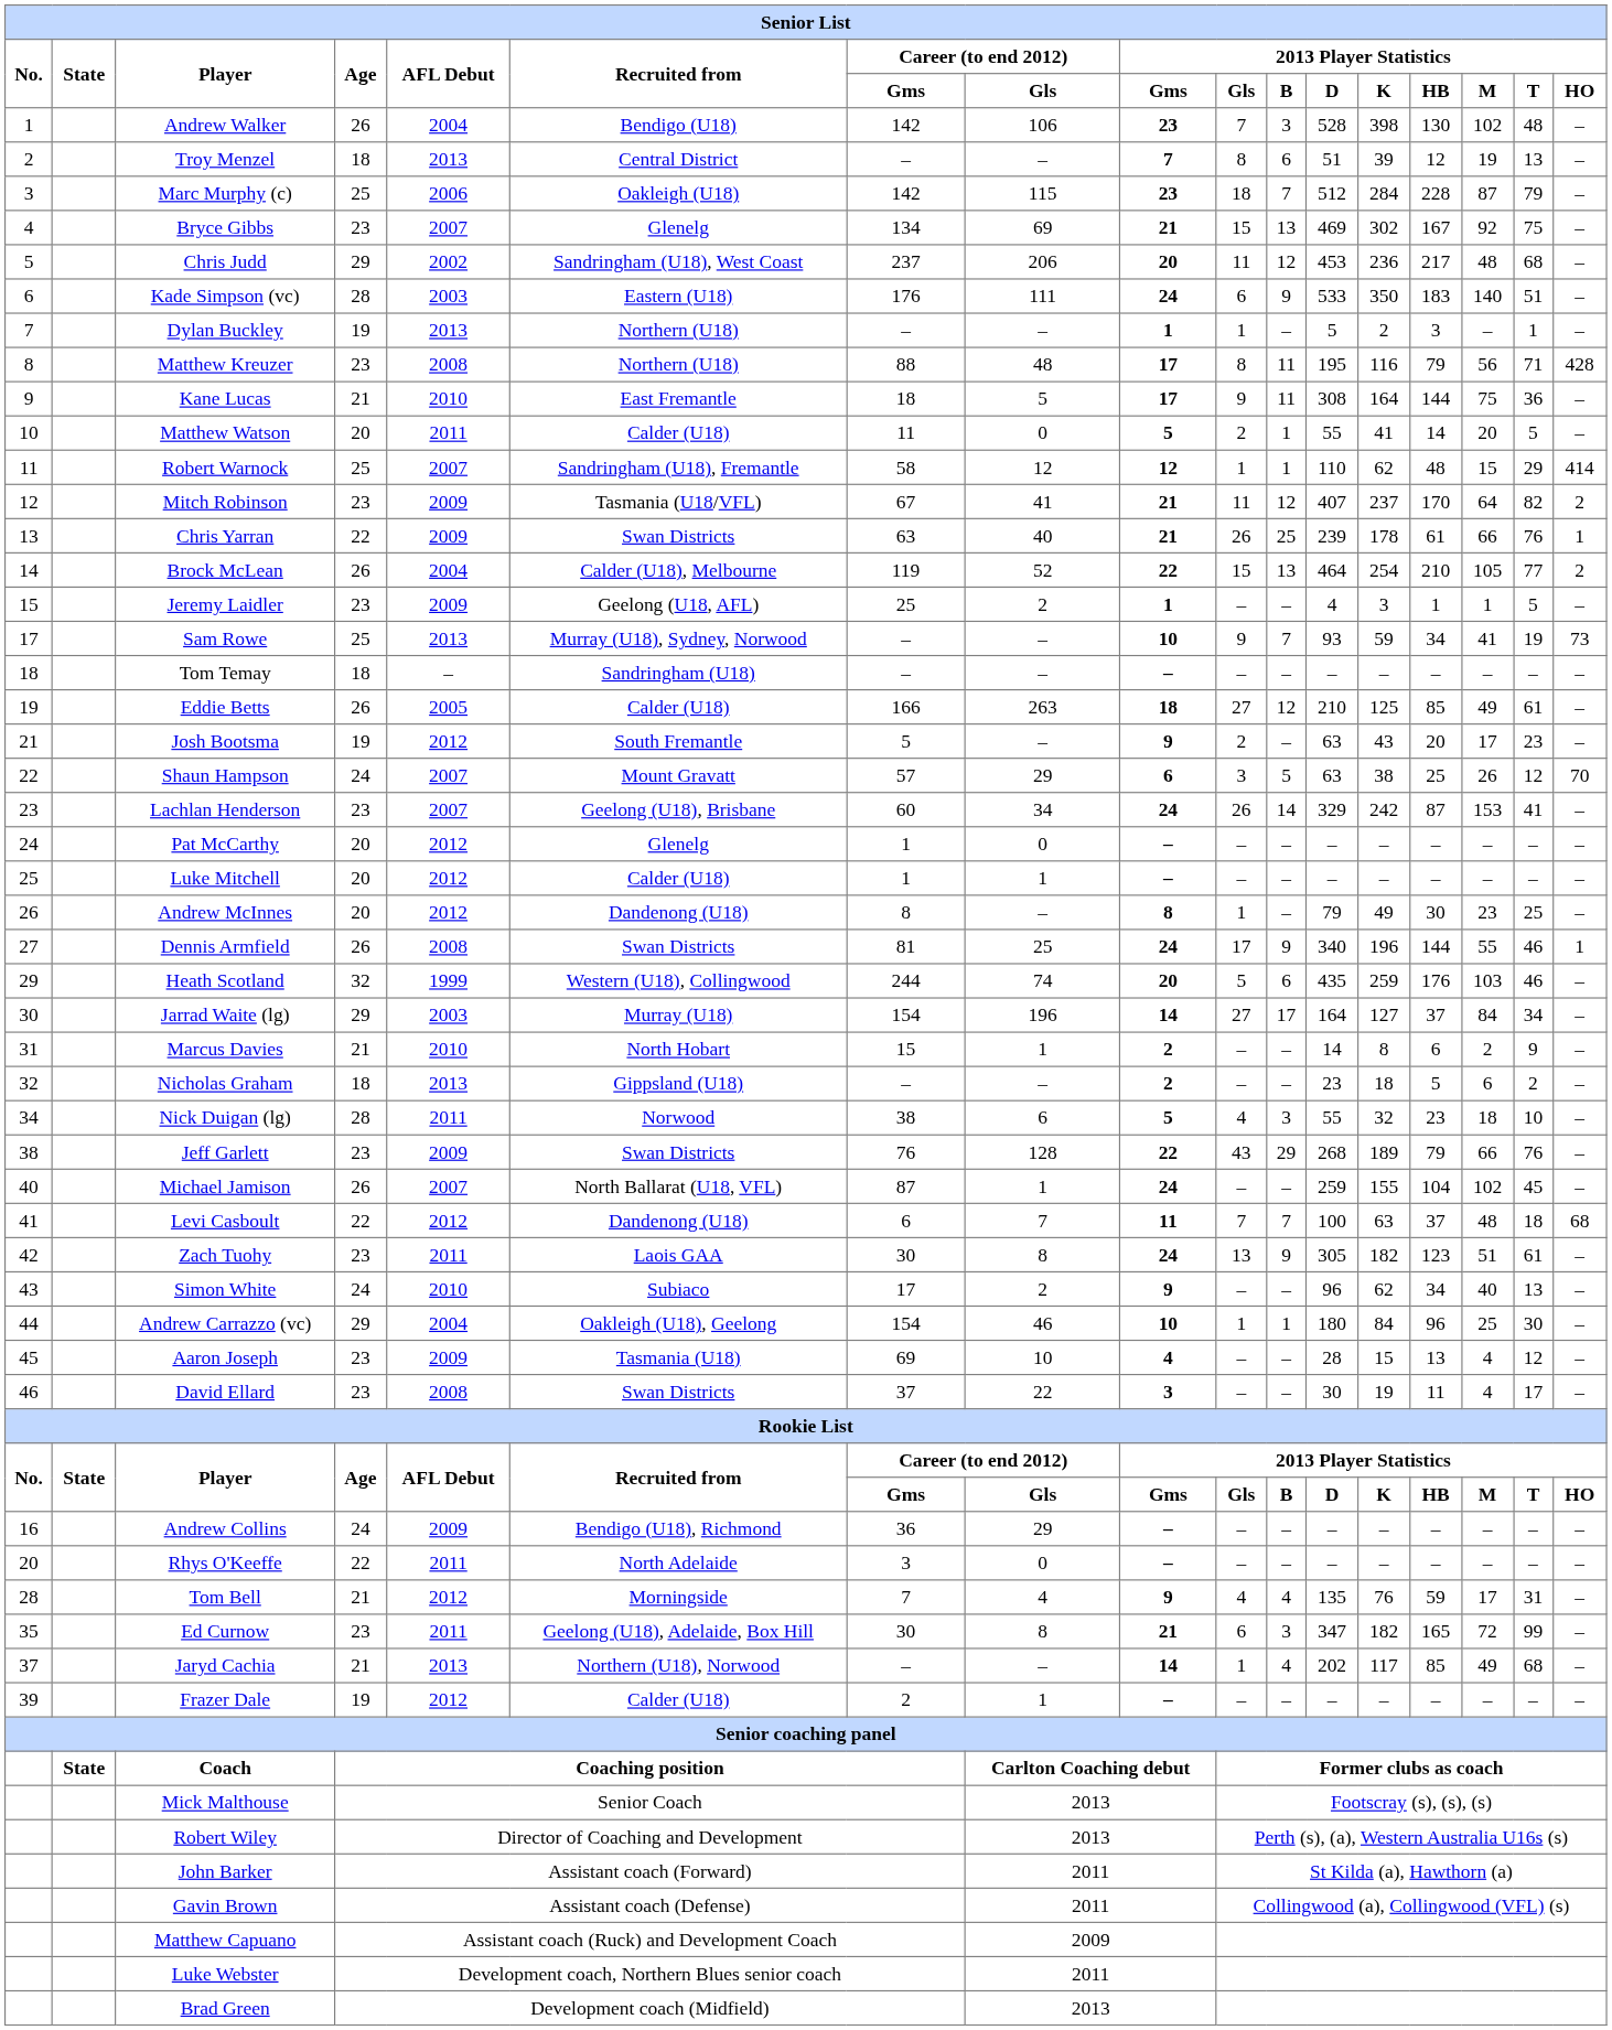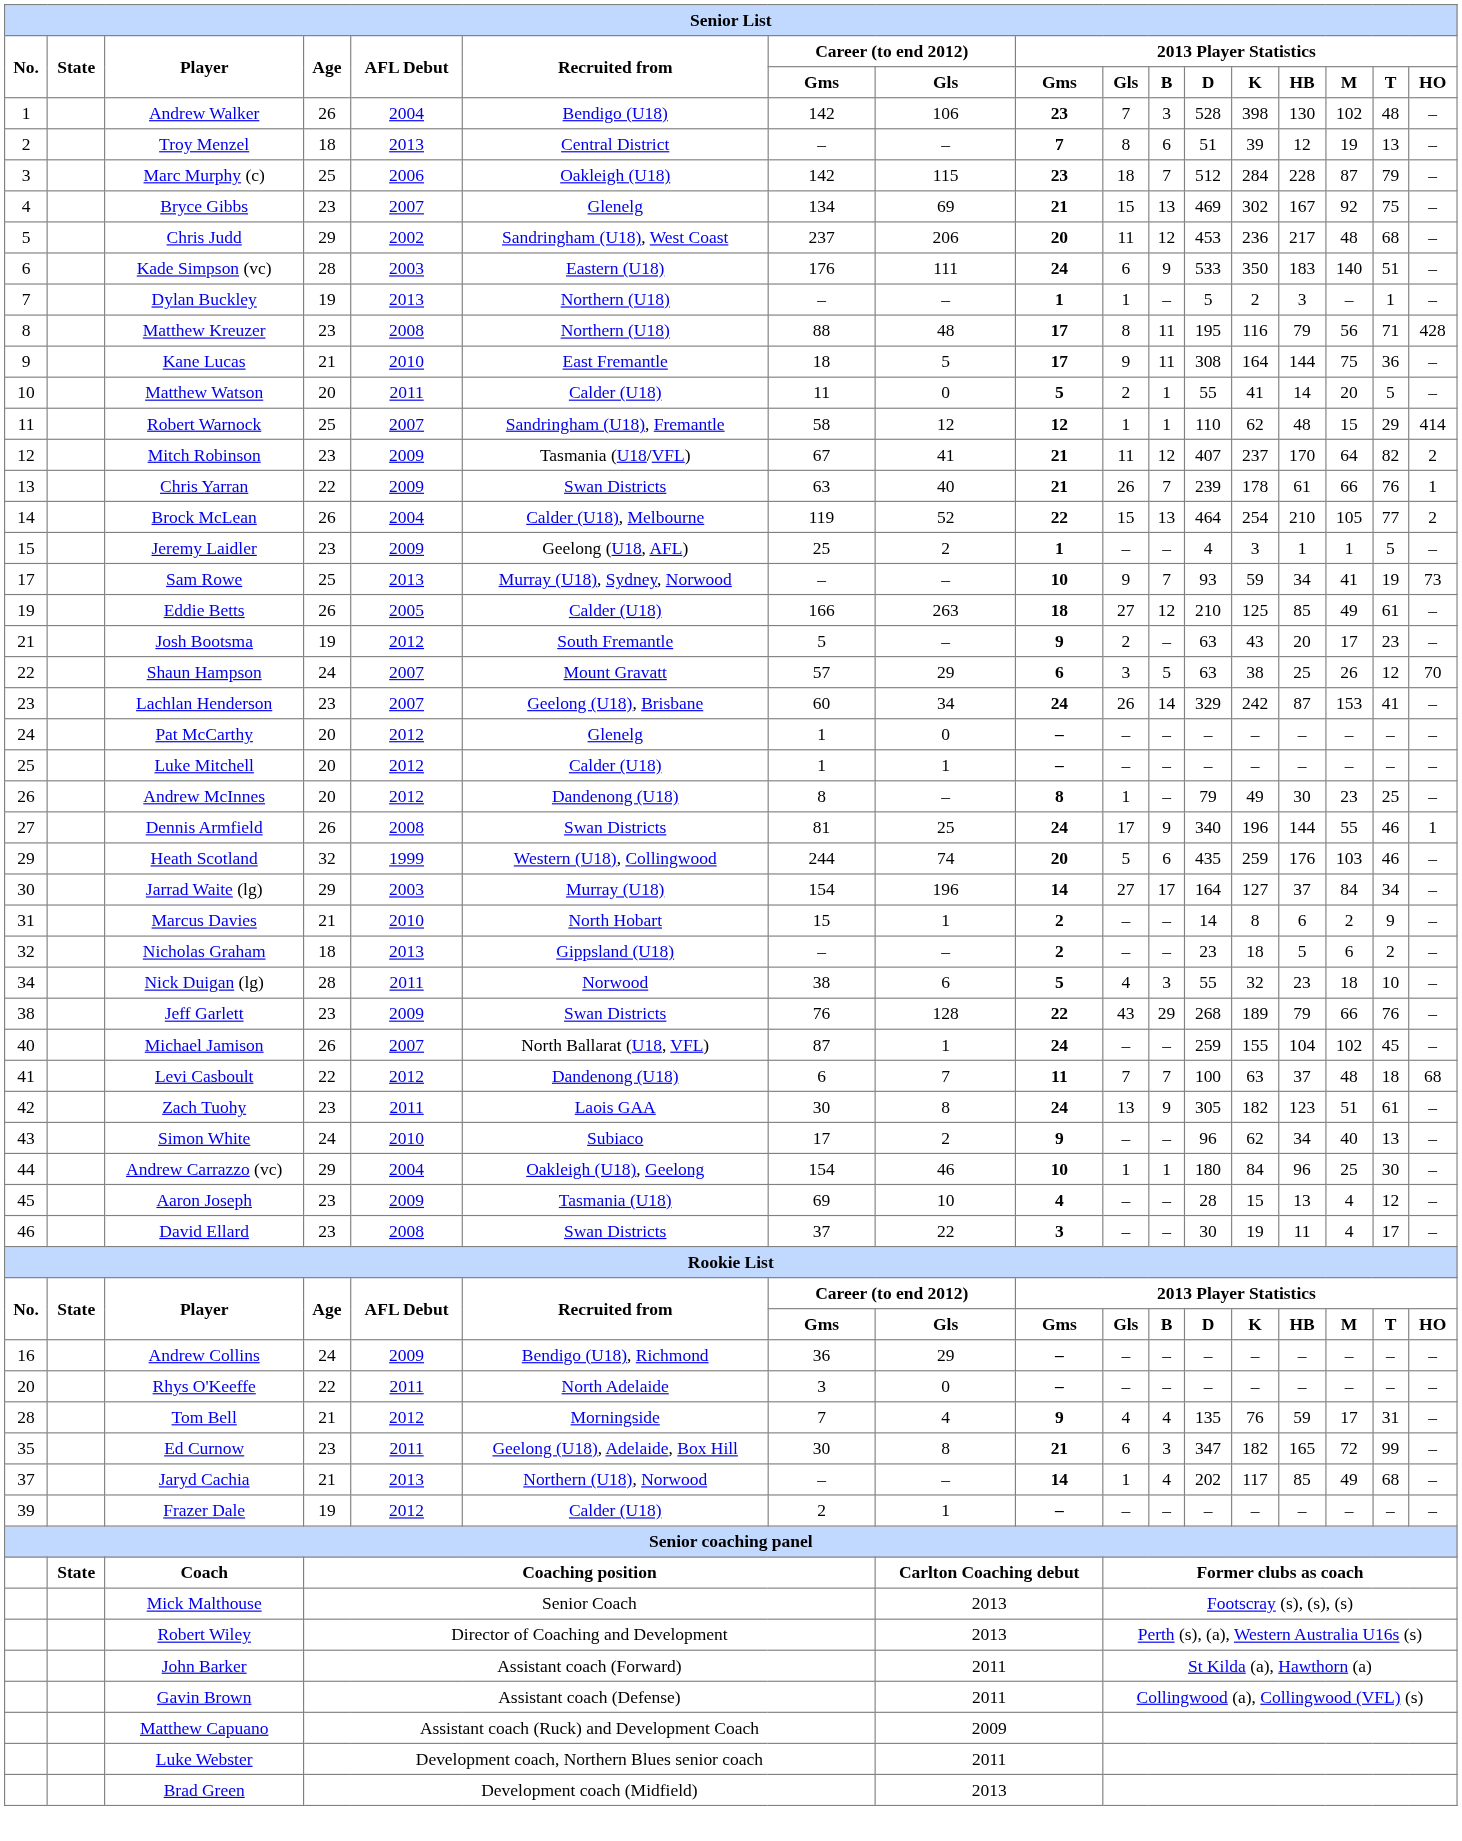Chris Yarran | 2013 Player Statistics / B: 25 -> 7
- row: 18 | Tom Temay | 18 | – | Sandringham (U18) | – | – | – | – | – | – | – | – | – | – | –
